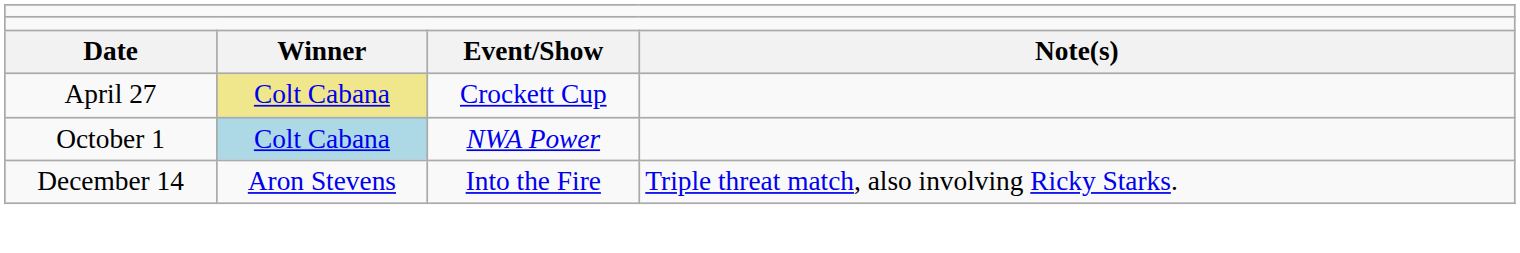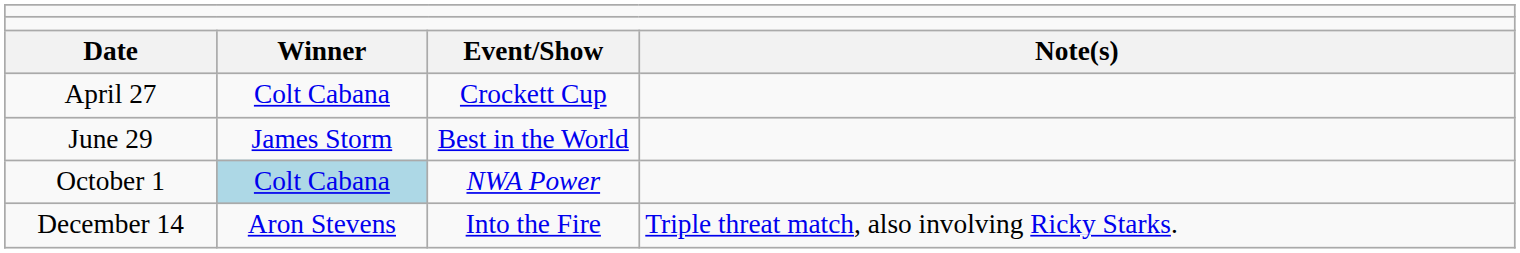April 27 | column 2: khaki background -> no background
+ row: June 29 | James Storm | Best in the World
